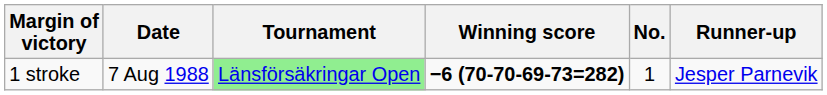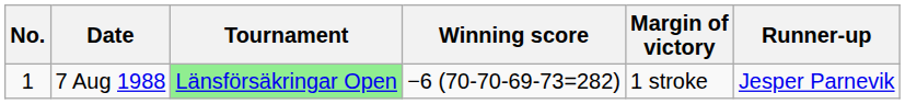columns swapped: No. <-> Margin of victory
7 Aug 1988 | Winning score: bold -> normal
